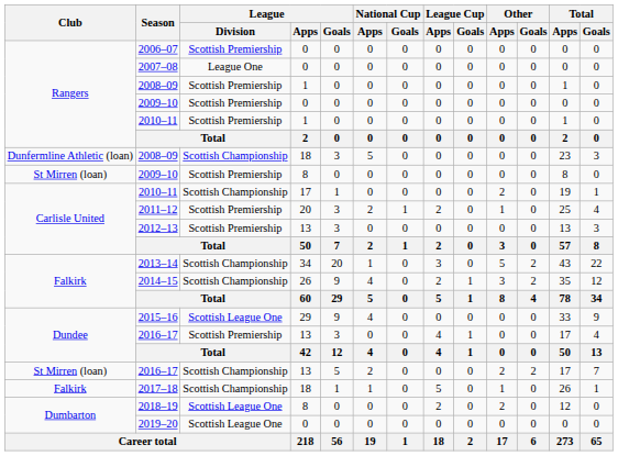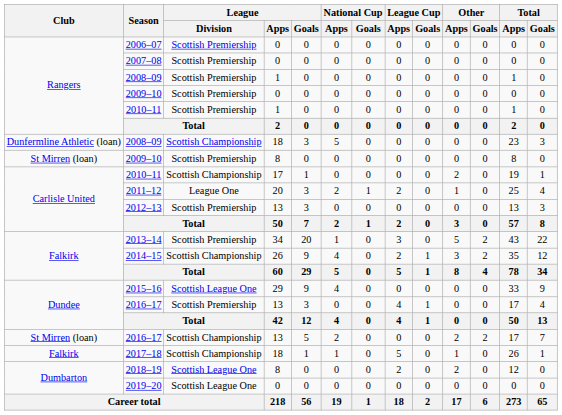2007–08 | League / Division: League One -> Scottish Premiership
2011–12 | League / Division: Scottish Premiership -> League One
2013–14 | League / Division: Scottish Championship -> Scottish Premiership
